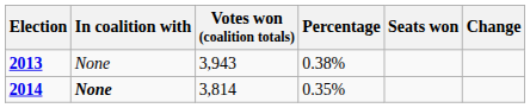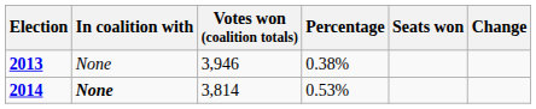2013 | Votes won (coalition totals): 3,943 -> 3,946
2014 | Percentage: 0.35% -> 0.53%
